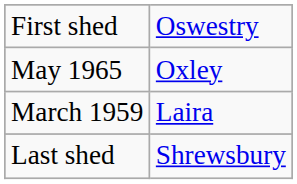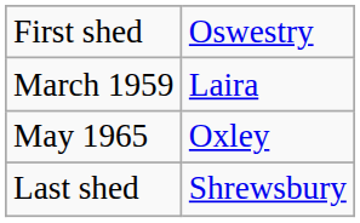rows swapped: March 1959 <-> May 1965
